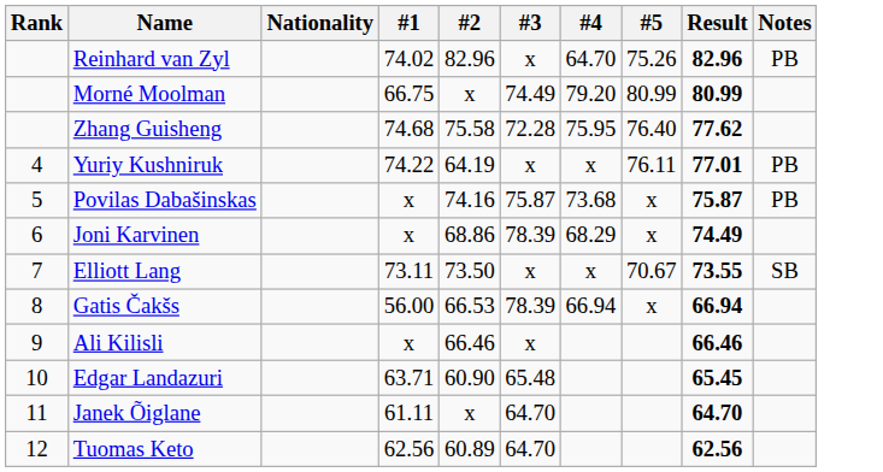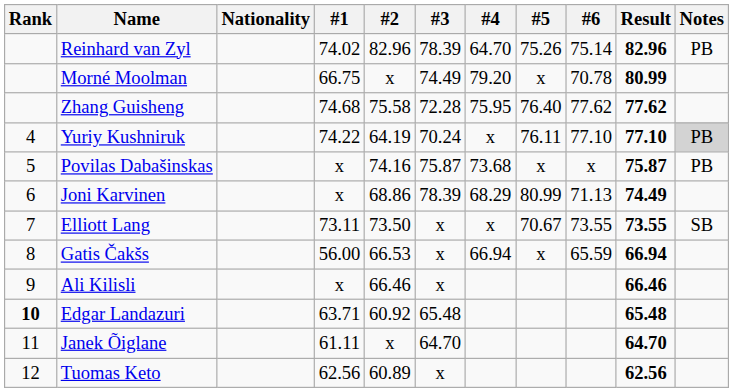+ column: #6 | 75.14 | 70.78 | 77.62 | 77.10 | x | 71.13 | 73.55 | 65.59
Reinhard van Zyl | #3: x -> 78.39
Morné Moolman | #5: 80.99 -> x
Yuriy Kushniruk | #3: x -> 70.24
Yuriy Kushniruk | Result: 77.01 -> 77.10
Yuriy Kushniruk | Notes: no background -> lightgrey background
Joni Karvinen | #5: x -> 80.99
Gatis Čakšs | #3: 78.39 -> x
Edgar Landazuri | Rank: normal -> bold
Edgar Landazuri | #2: 60.90 -> 60.92
Edgar Landazuri | Result: 65.45 -> 65.48
Tuomas Keto | #3: 64.70 -> x
